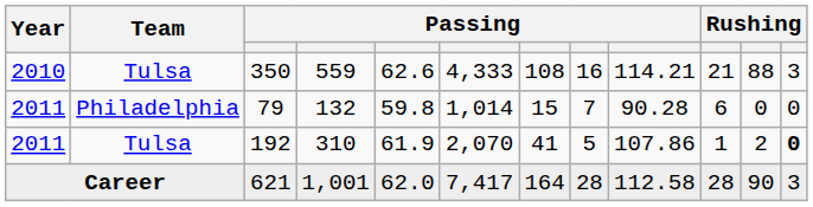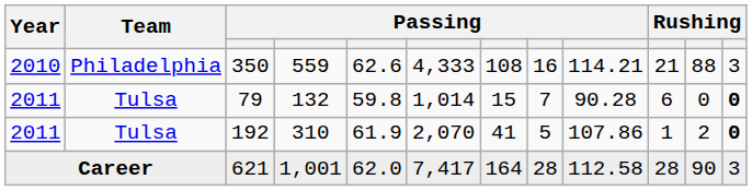350 | Team: Tulsa -> Philadelphia
79 | Team: Philadelphia -> Tulsa
79 | column 12: normal -> bold
